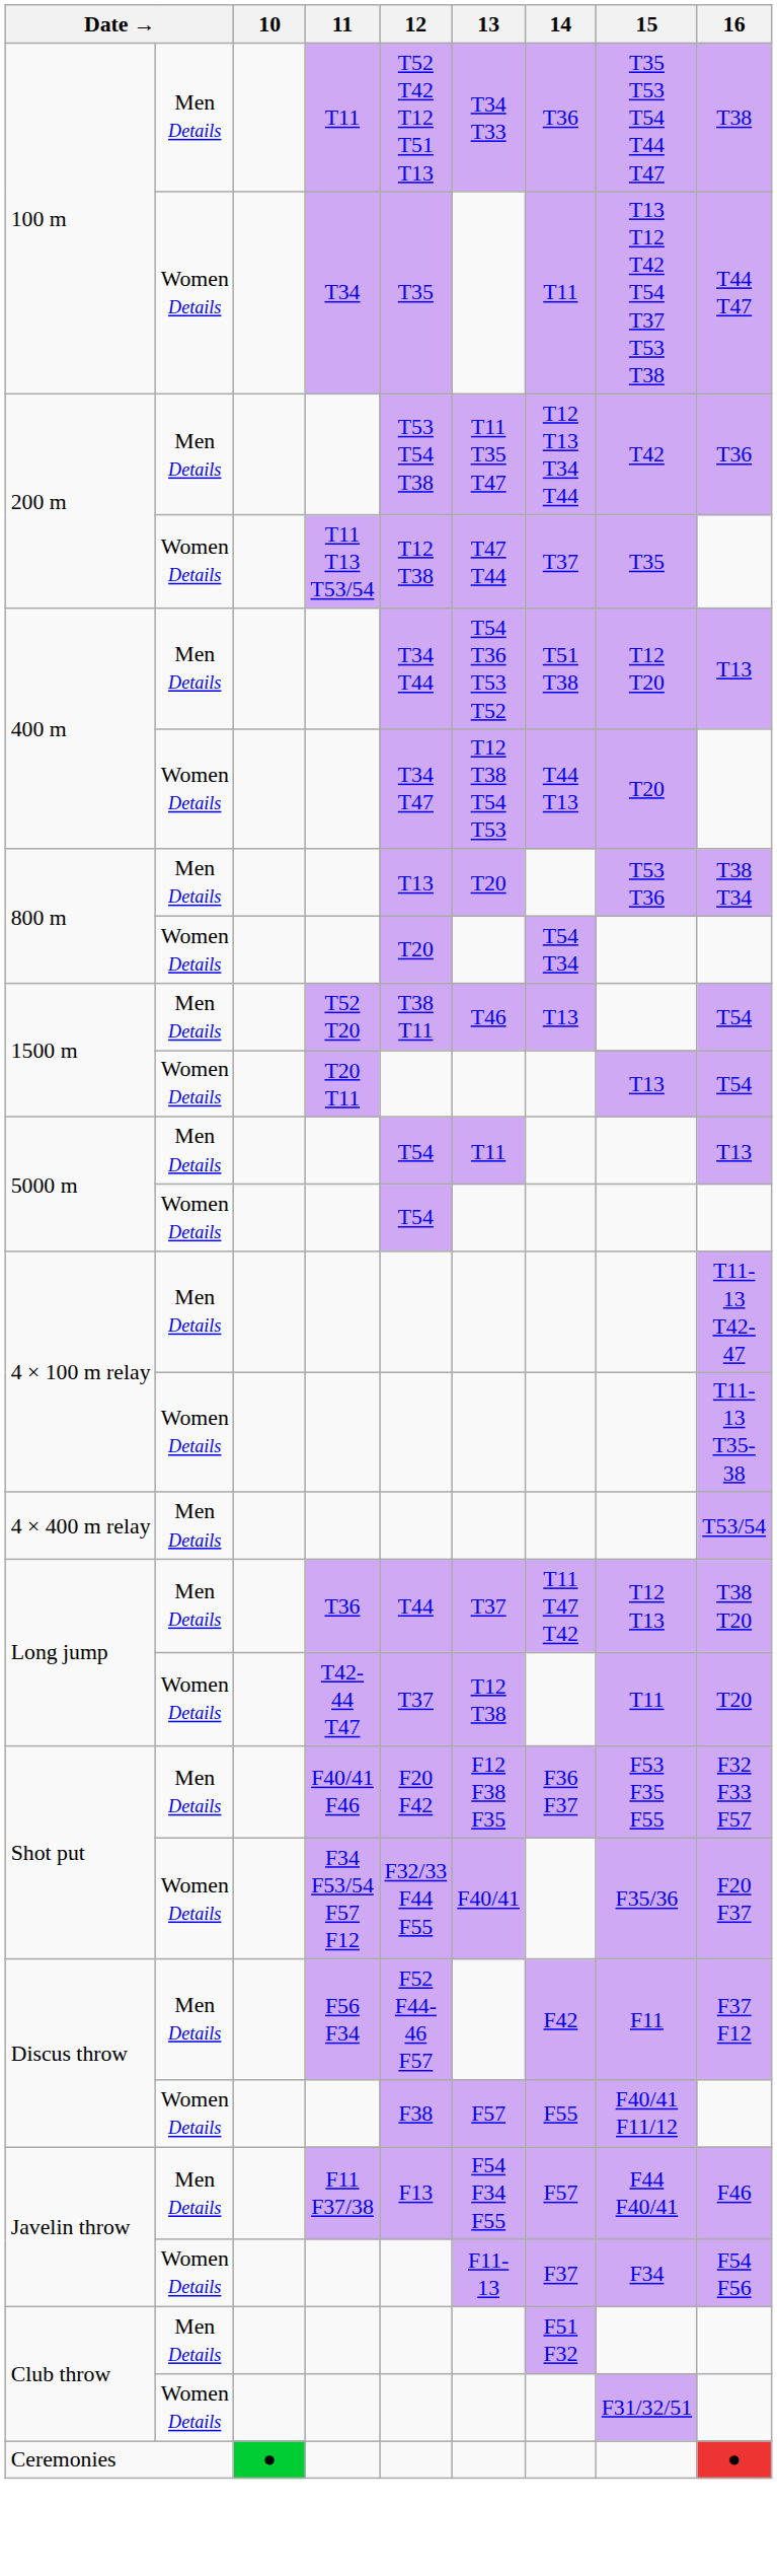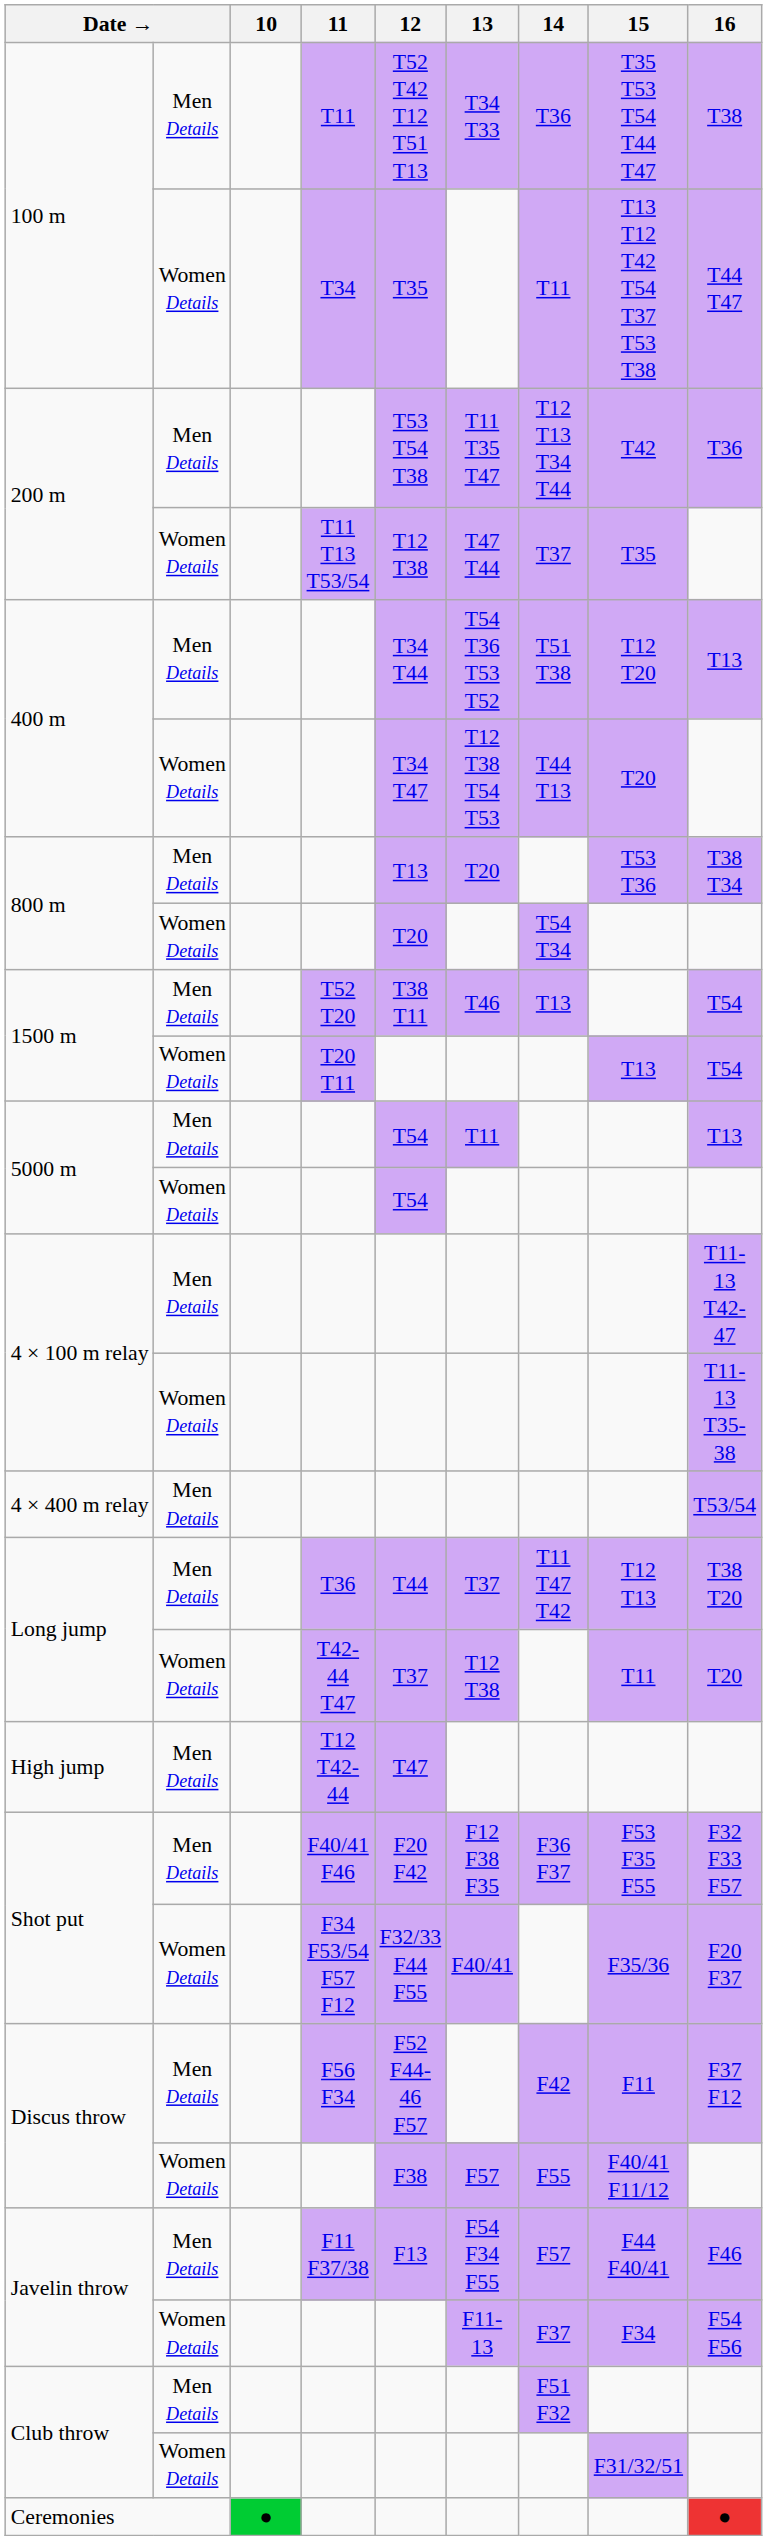+ row: High jump | Men Details | T12 T42-44 | T47
